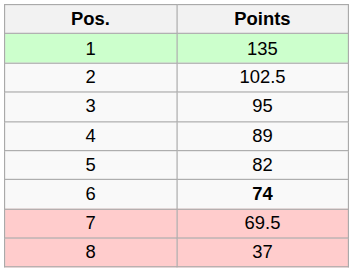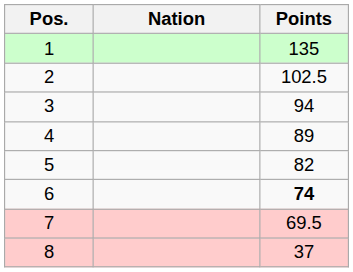+ column: Nation
3 | Points: 95 -> 94
